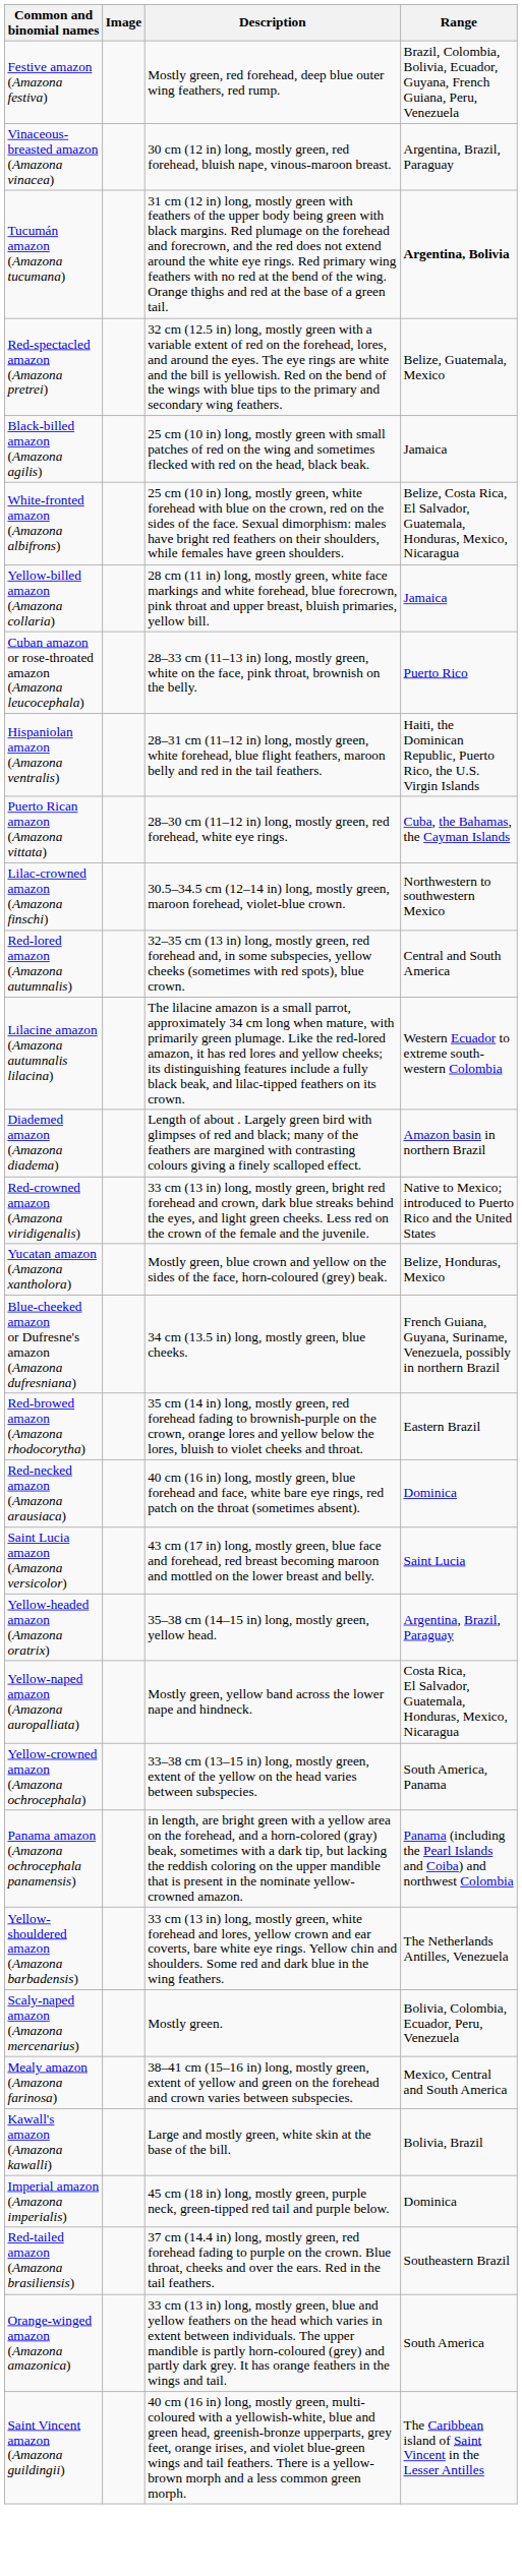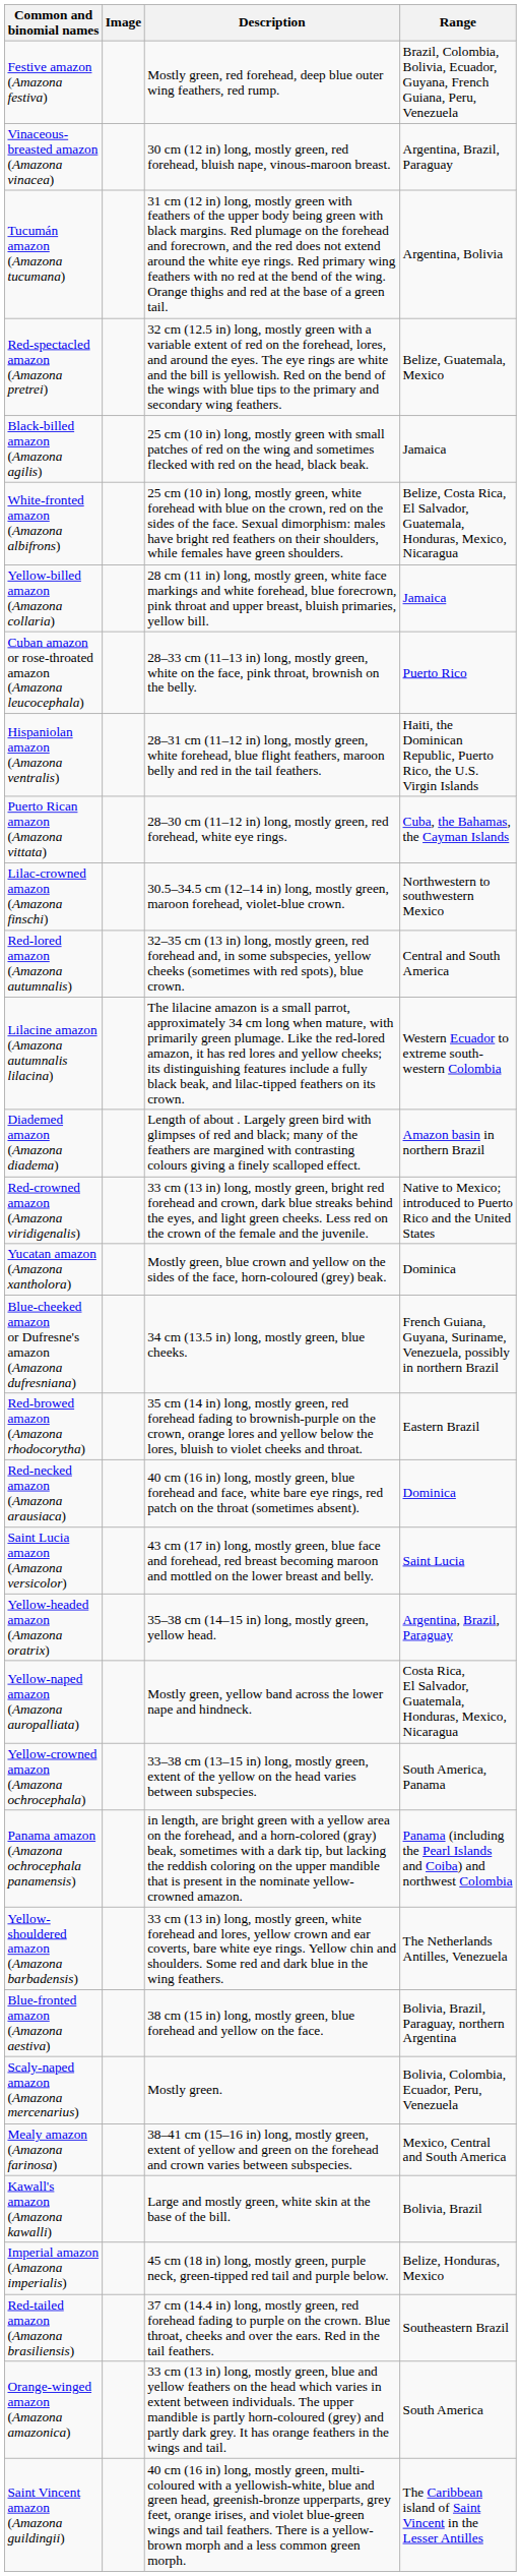Tucumán amazon (Amazona tucumana) | Range: bold -> normal
Yucatan amazon (Amazona xantholora) | Range: Belize, Honduras, Mexico -> Dominica
+ row: Blue-fronted amazon (Amazona aestiva) | 38 cm (15 in) long, mostly green, blue forehead and yellow on the face. | Bolivia, Brazil, Paraguay, northern Argentina
Imperial amazon (Amazona imperialis) | Range: Dominica -> Belize, Honduras, Mexico
